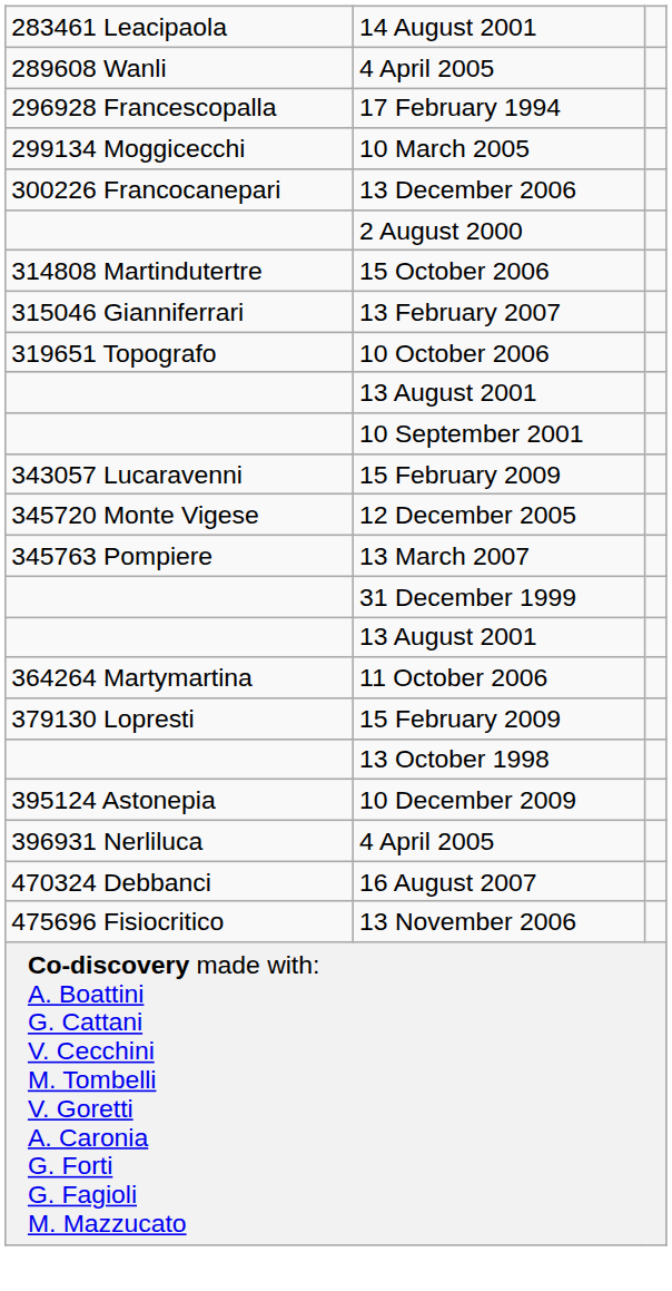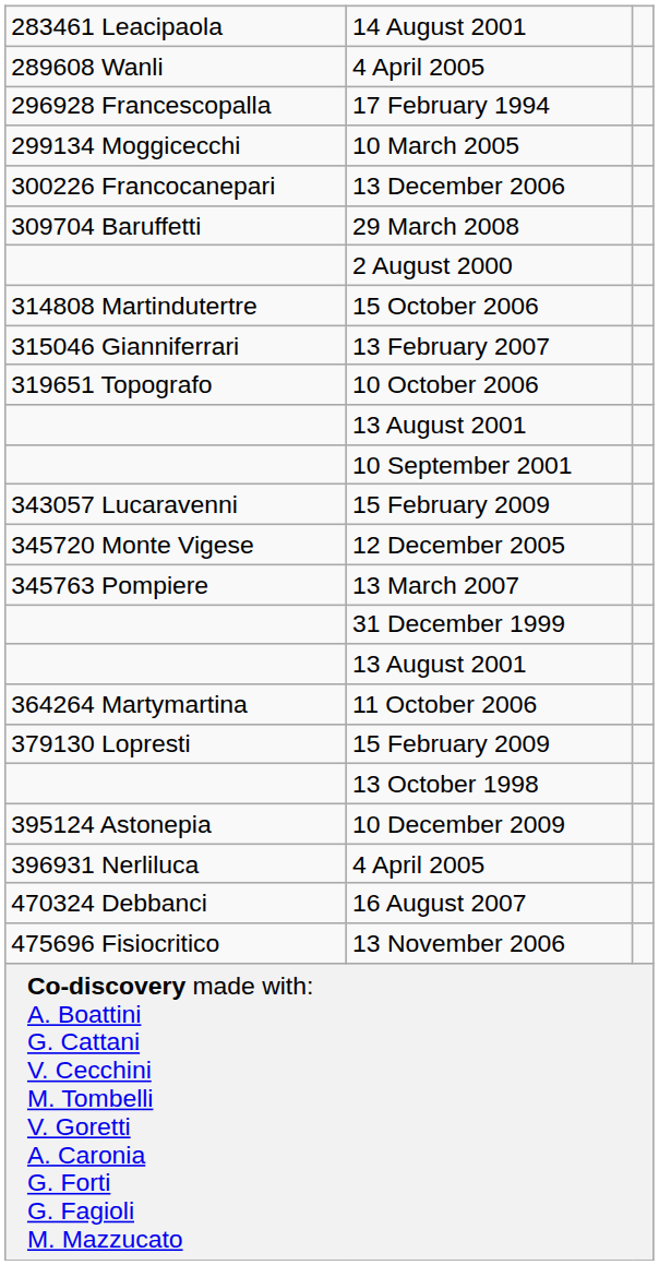+ row: 309704 Baruffetti | 29 March 2008
